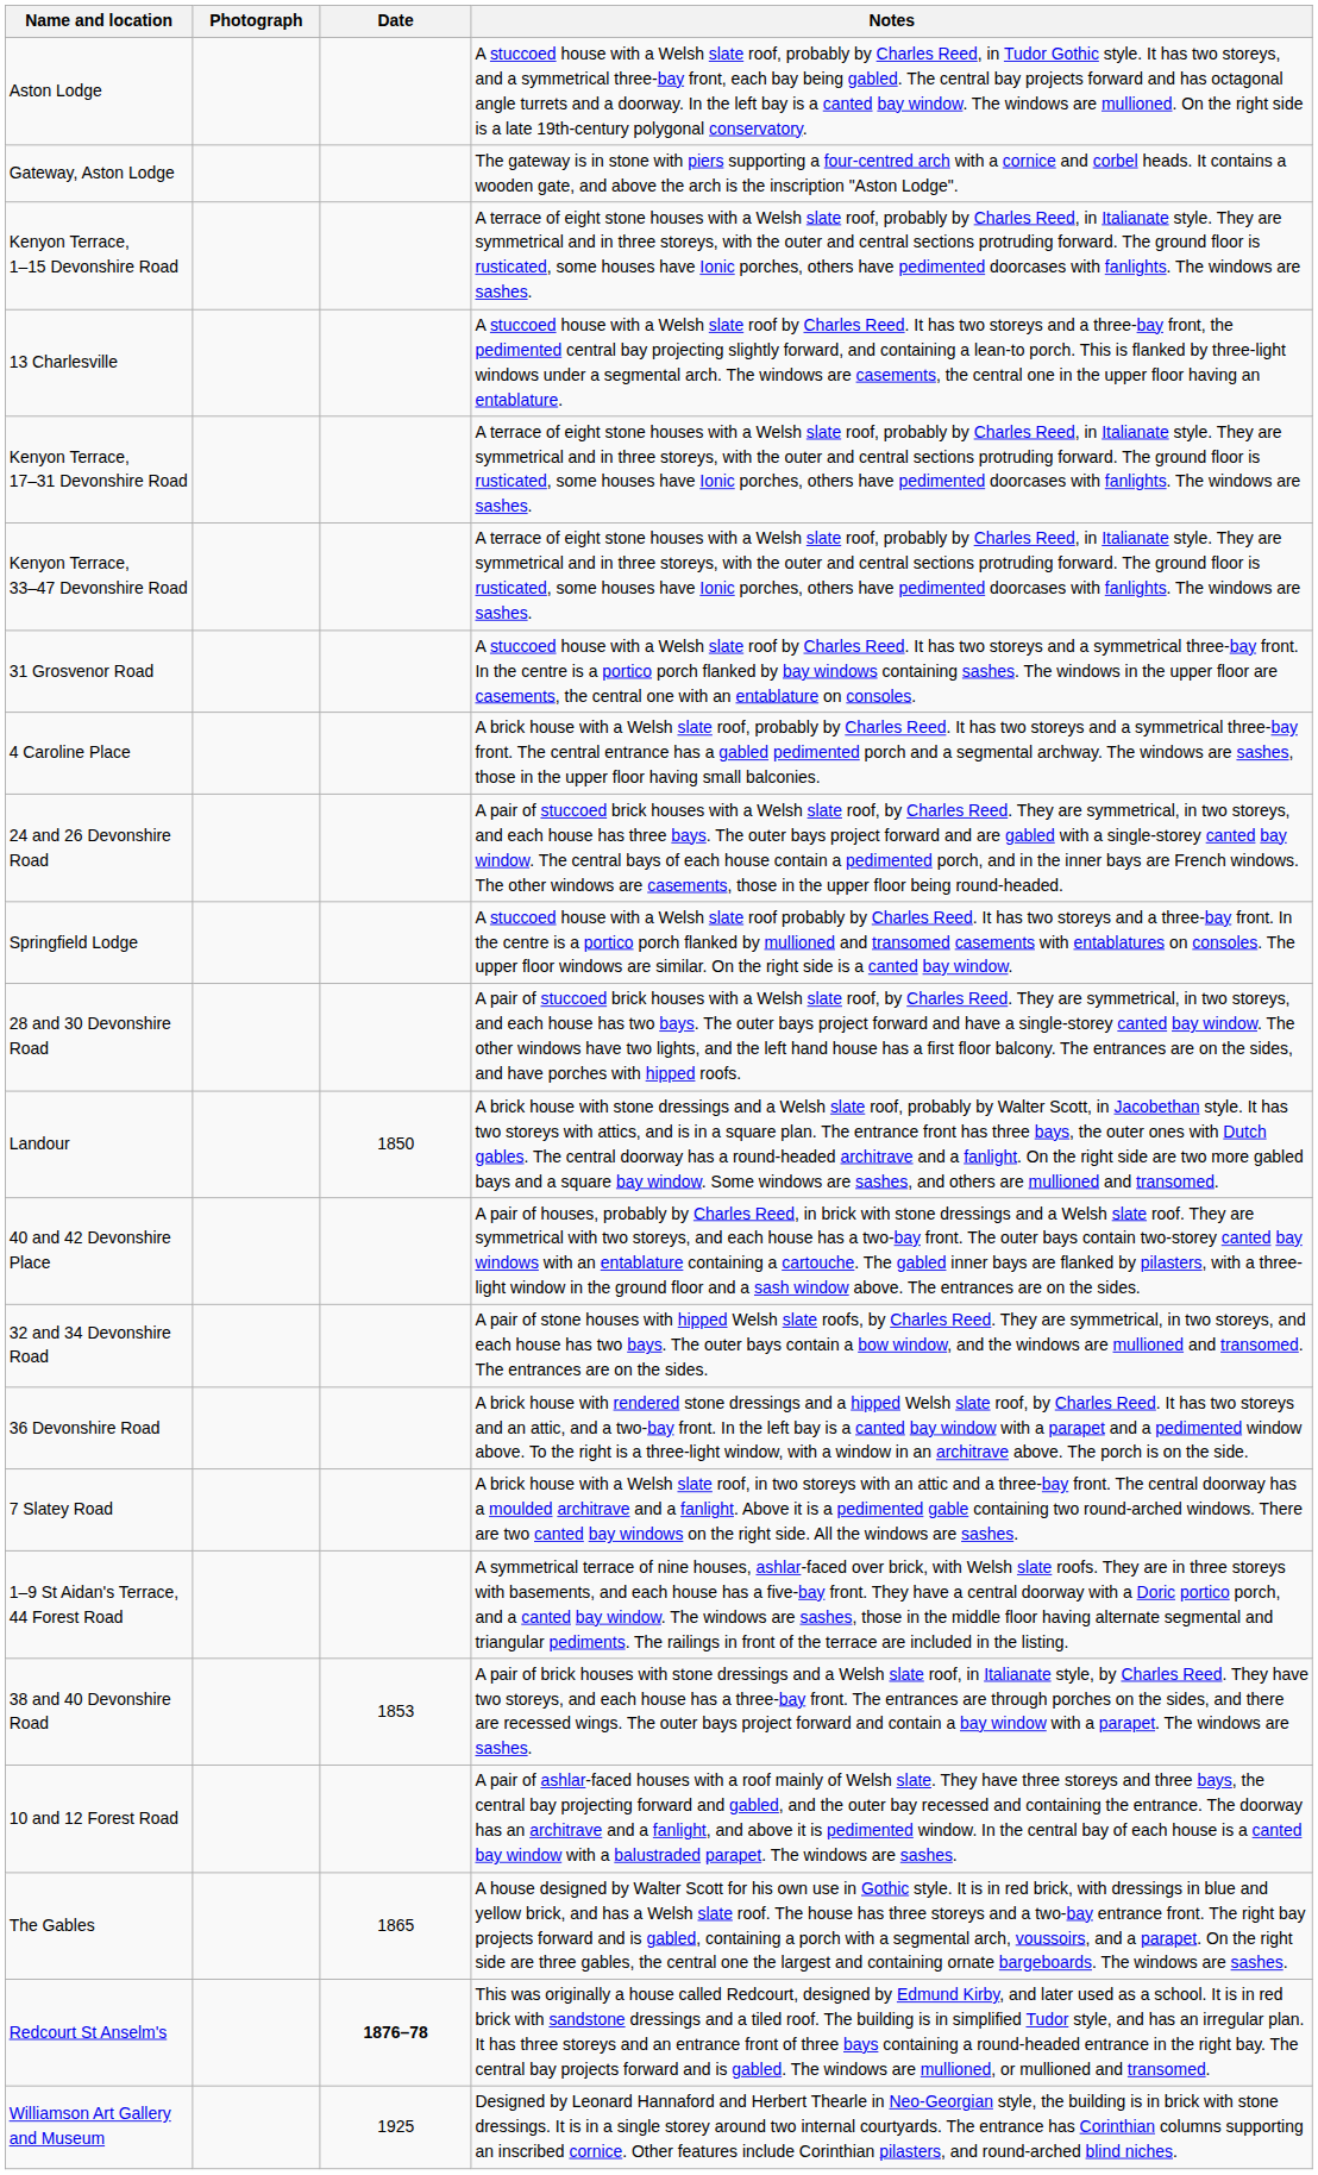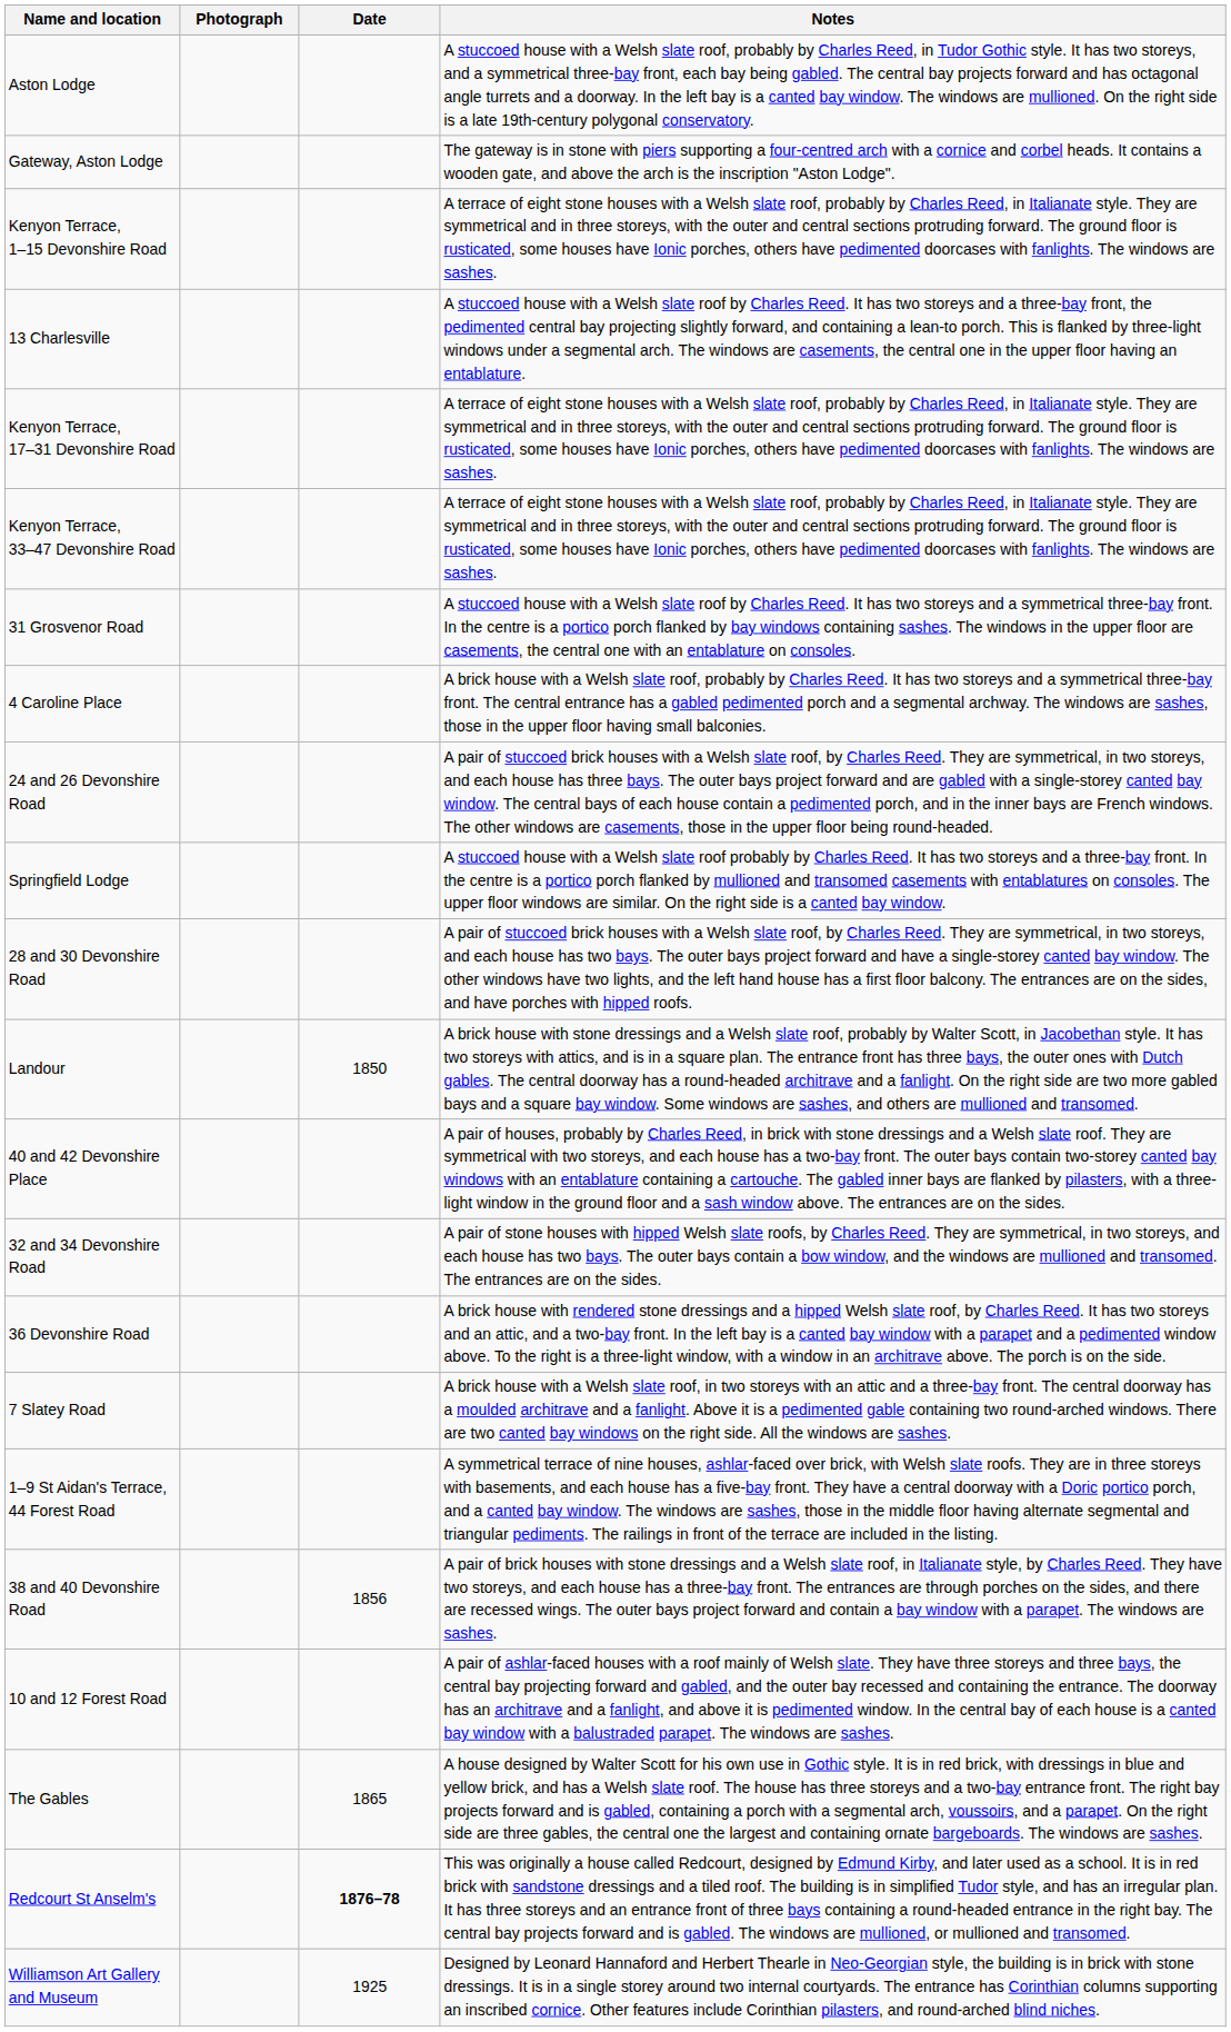38 and 40 Devonshire Road | Date: 1853 -> 1856
